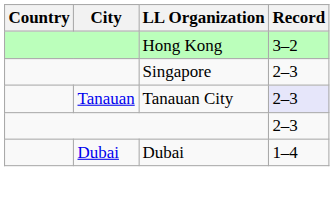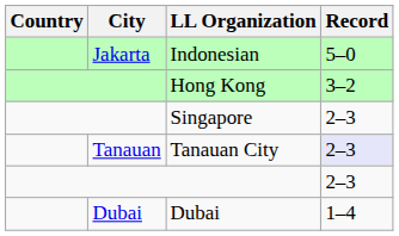+ row: Jakarta | Indonesian | 5–0
